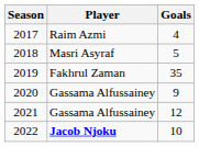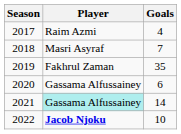2018 | Goals: 5 -> 7
2020 | Goals: 9 -> 6
2021 | Player: no background -> paleturquoise background
2021 | Goals: 12 -> 14
